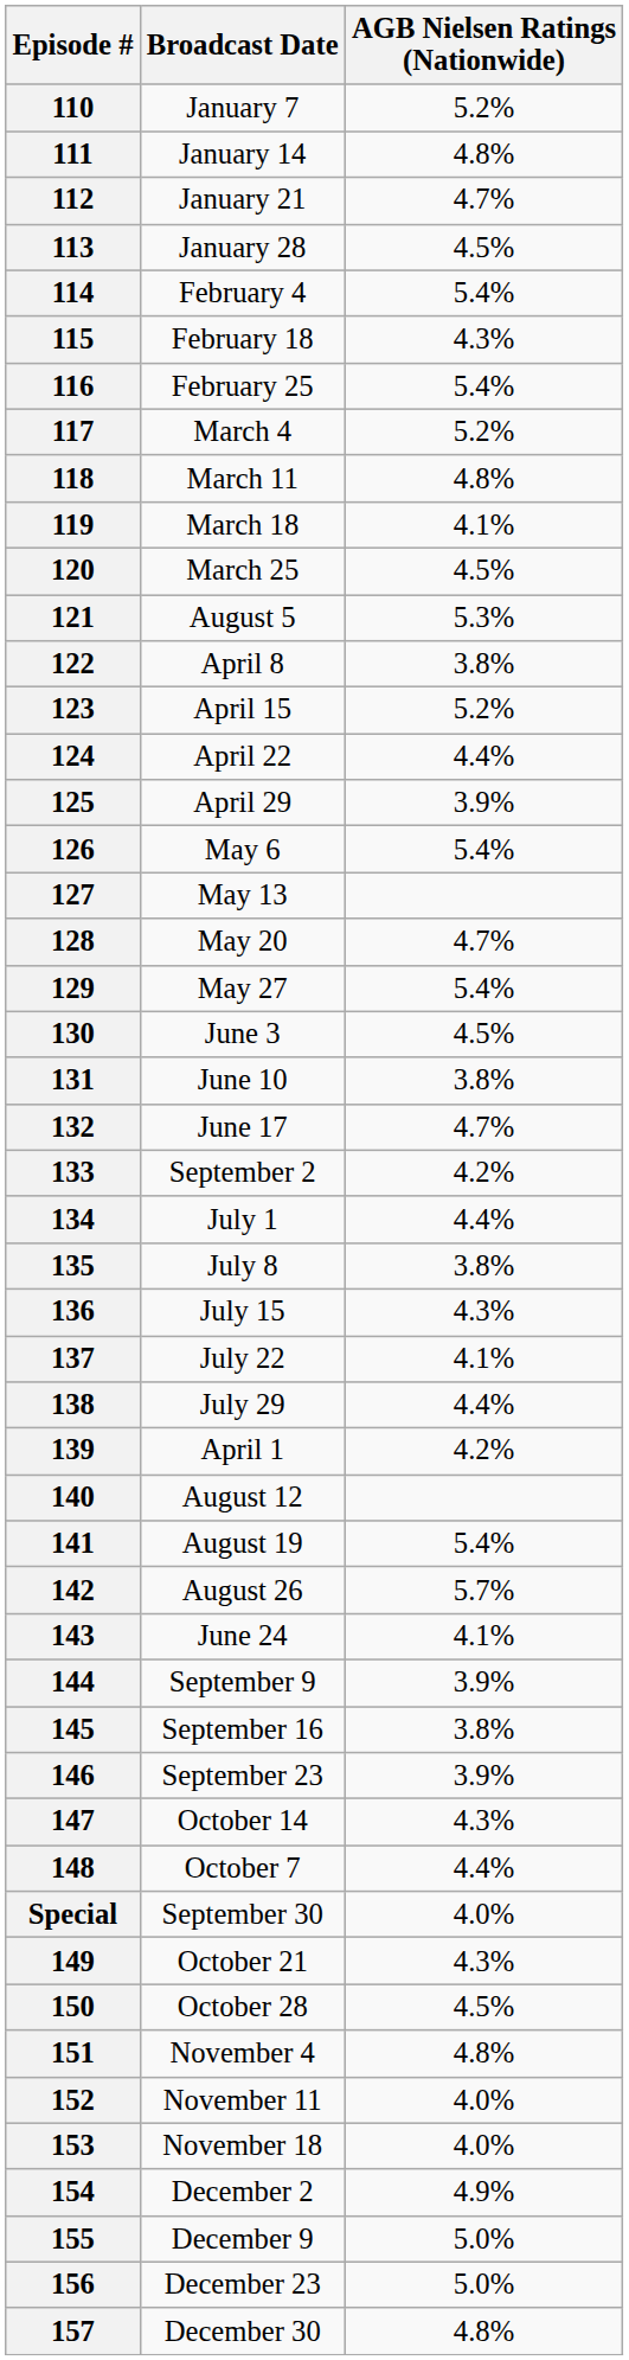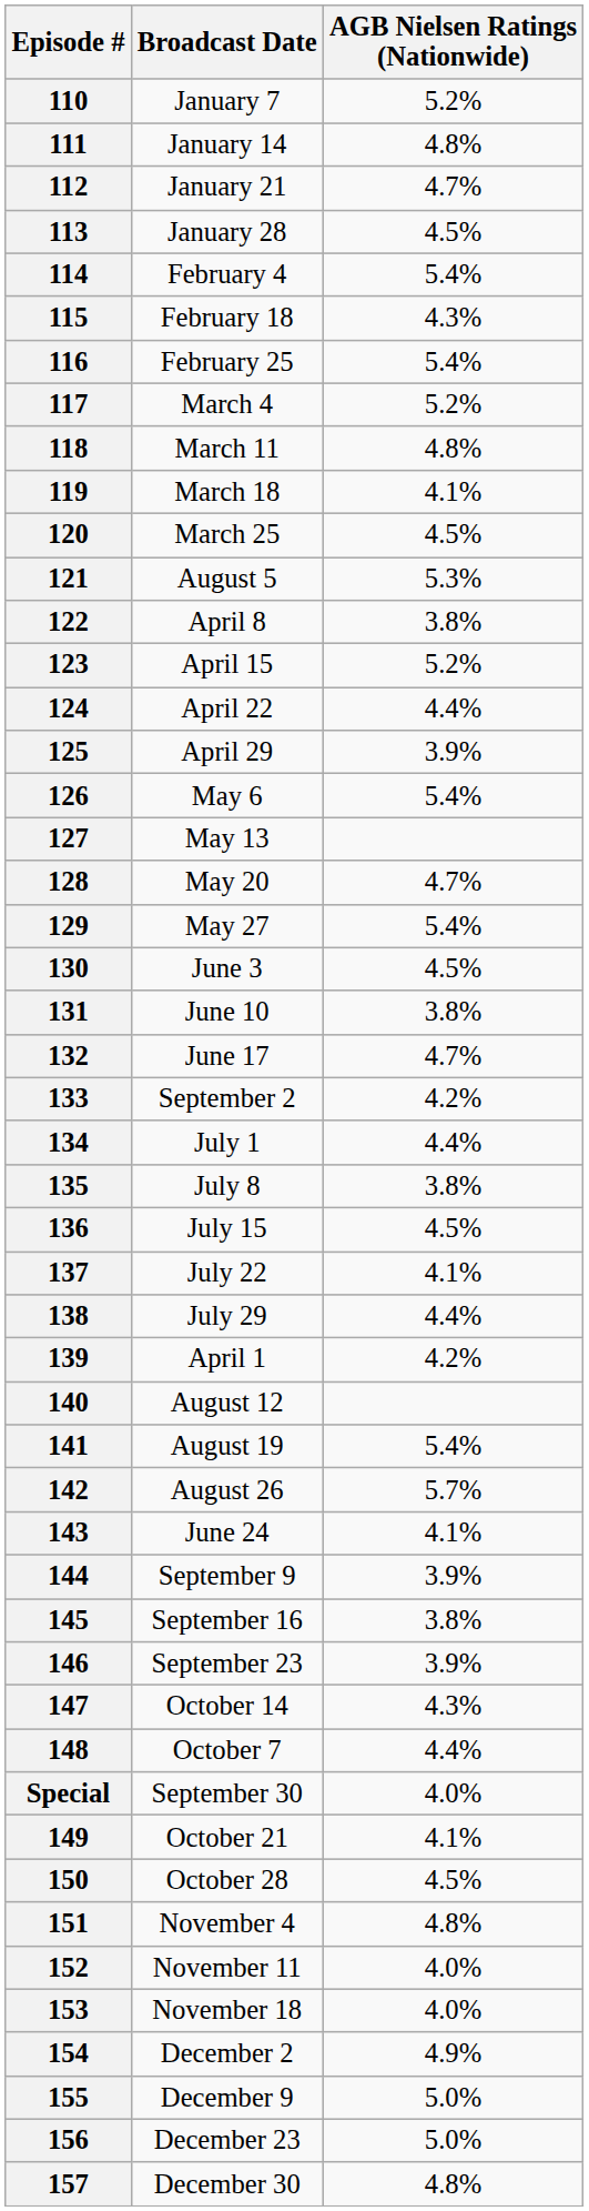136 | AGB Nielsen Ratings (Nationwide): 4.3% -> 4.5%
149 | AGB Nielsen Ratings (Nationwide): 4.3% -> 4.1%
